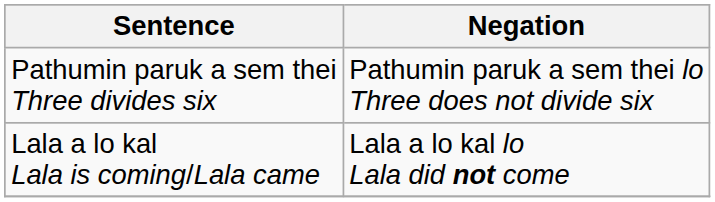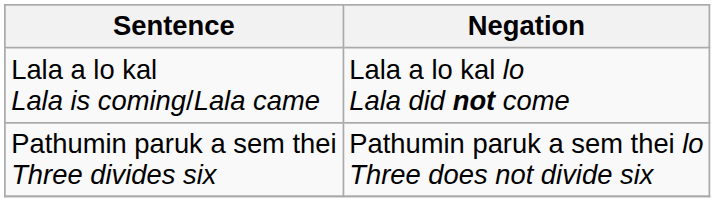rows swapped: Lala a lo kal Lala is coming/Lala came <-> Pathumin paruk a sem thei Three divides six
